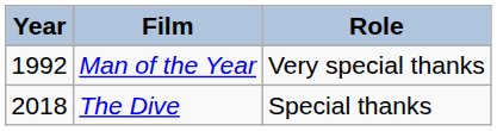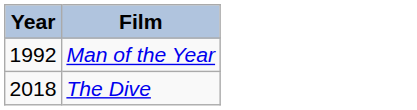- column: Role | Very special thanks | Special thanks
